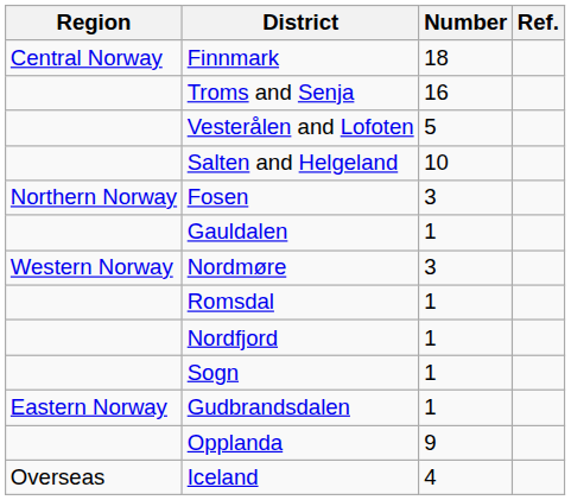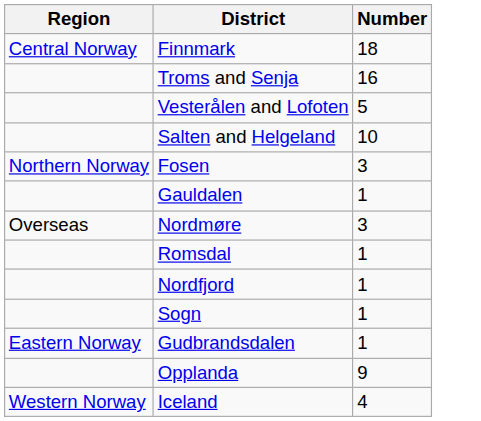- column: Ref.
Nordmøre | Region: Western Norway -> Overseas
Iceland | Region: Overseas -> Western Norway
